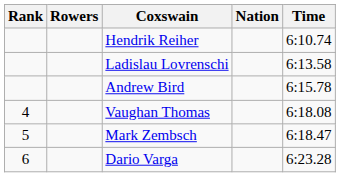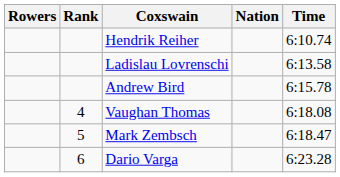columns swapped: Rank <-> Rowers
